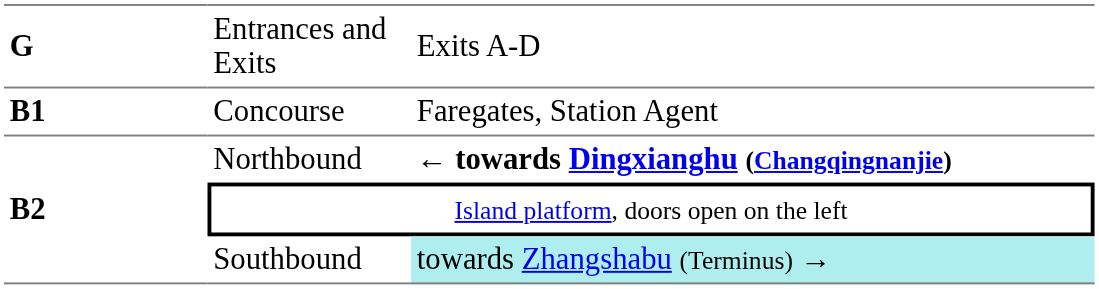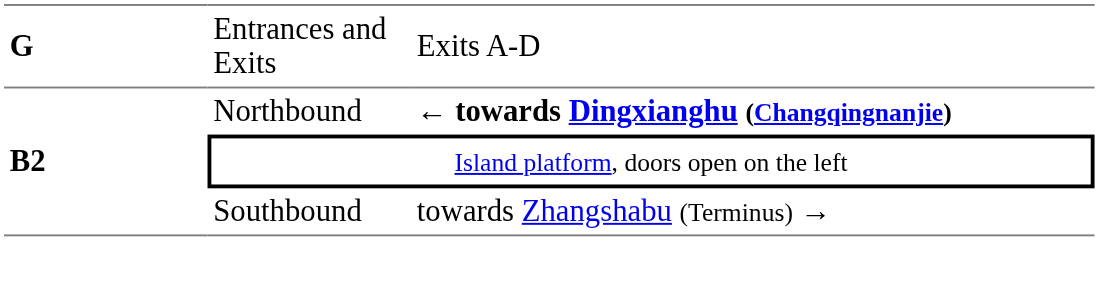- row: B1 | Concourse | Faregates, Station Agent
Southbound | column 3: paleturquoise background -> no background
